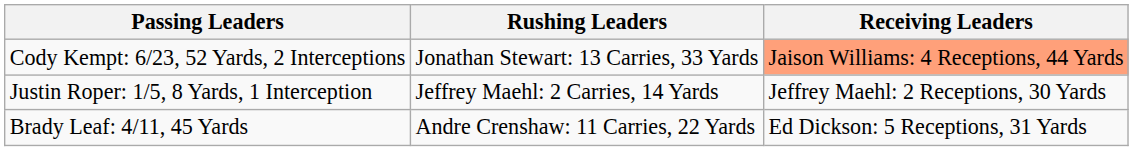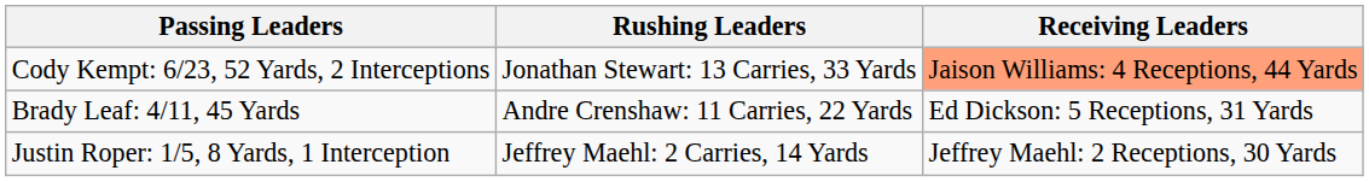rows swapped: Brady Leaf: 4/11, 45 Yards <-> Justin Roper: 1/5, 8 Yards, 1 Interception
